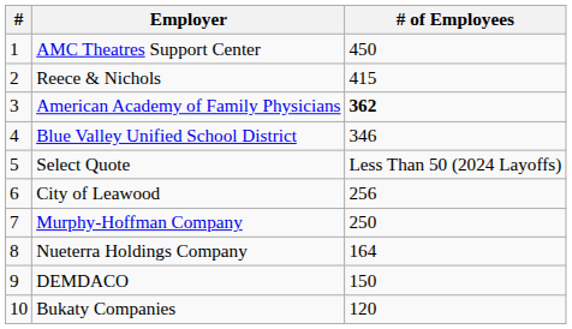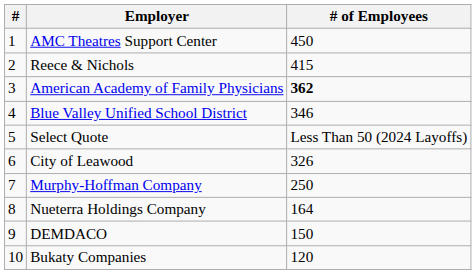City of Leawood | # of Employees: 256 -> 326
